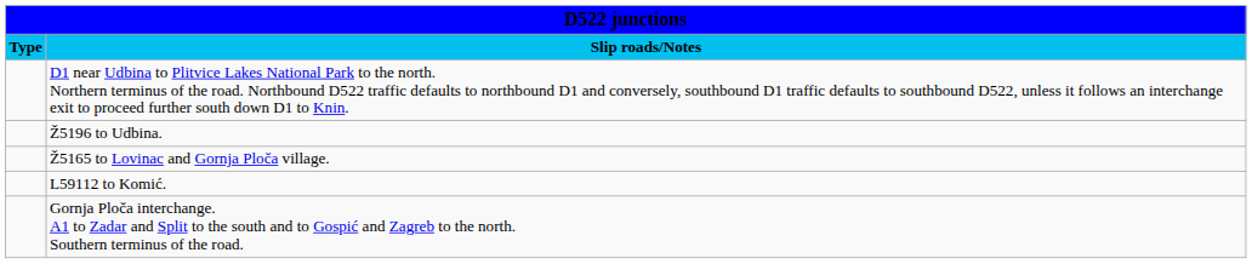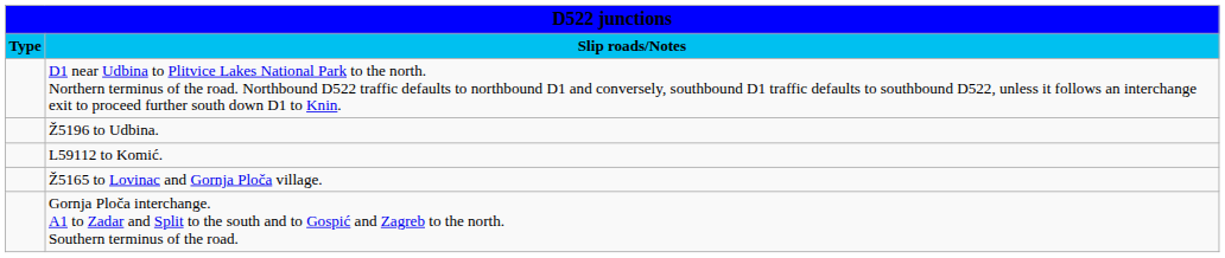rows swapped: L59112 to Komić. <-> Ž5165 to Lovinac and Gornja Ploča village.
